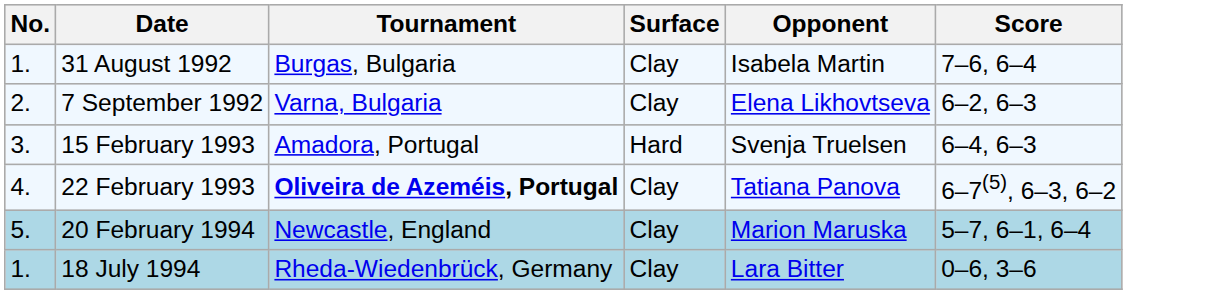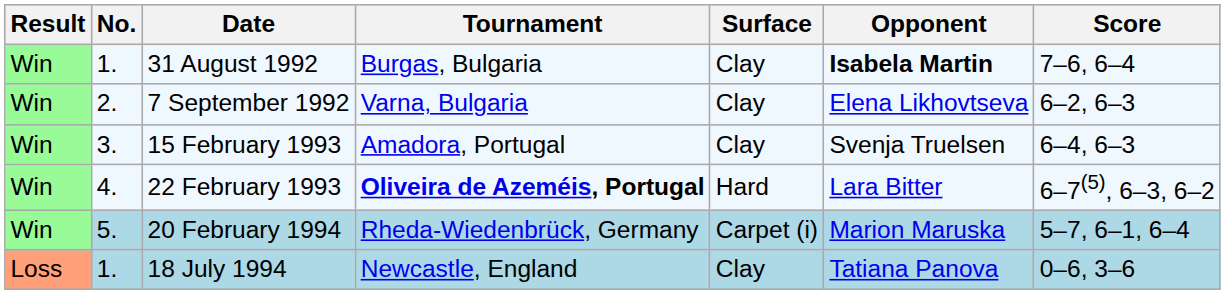+ column: Result | Win | Win | Win | Win | Win | Loss
31 August 1992 | Opponent: normal -> bold
15 February 1993 | Surface: Hard -> Clay
22 February 1993 | Surface: Clay -> Hard
22 February 1993 | Opponent: Tatiana Panova -> Lara Bitter
20 February 1994 | Tournament: Newcastle, England -> Rheda-Wiedenbrück, Germany
20 February 1994 | Surface: Clay -> Carpet (i)
18 July 1994 | Tournament: Rheda-Wiedenbrück, Germany -> Newcastle, England
18 July 1994 | Opponent: Lara Bitter -> Tatiana Panova
